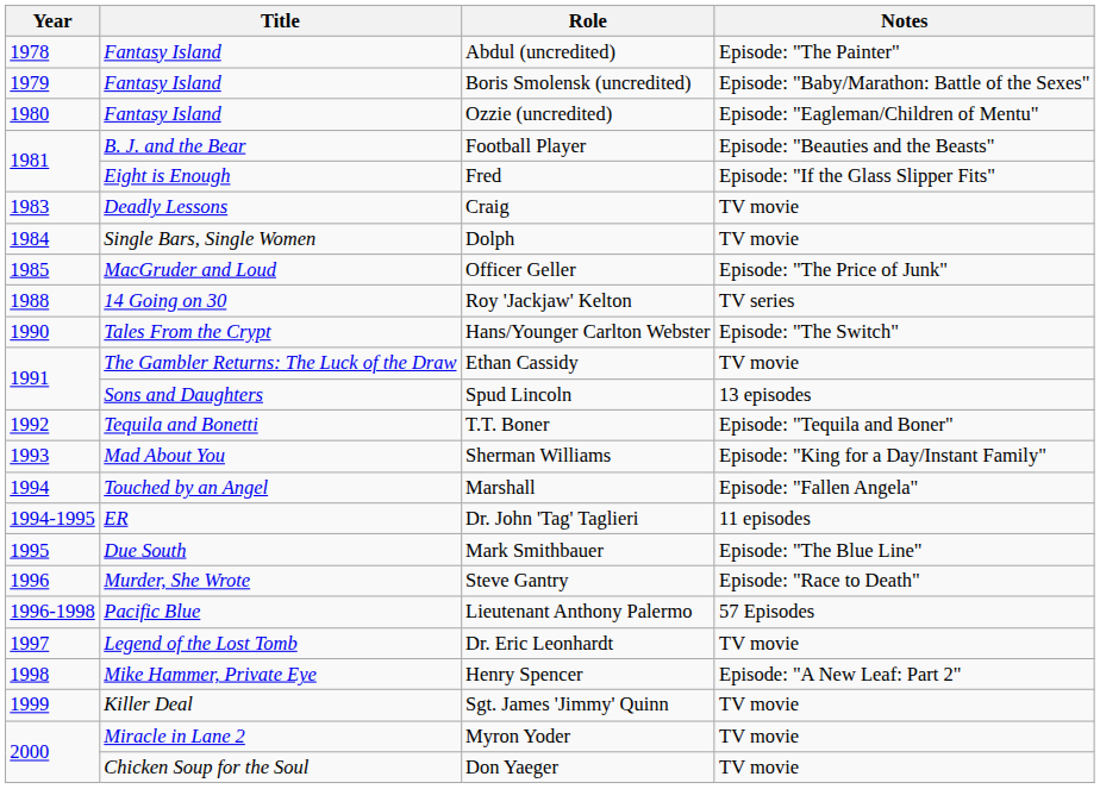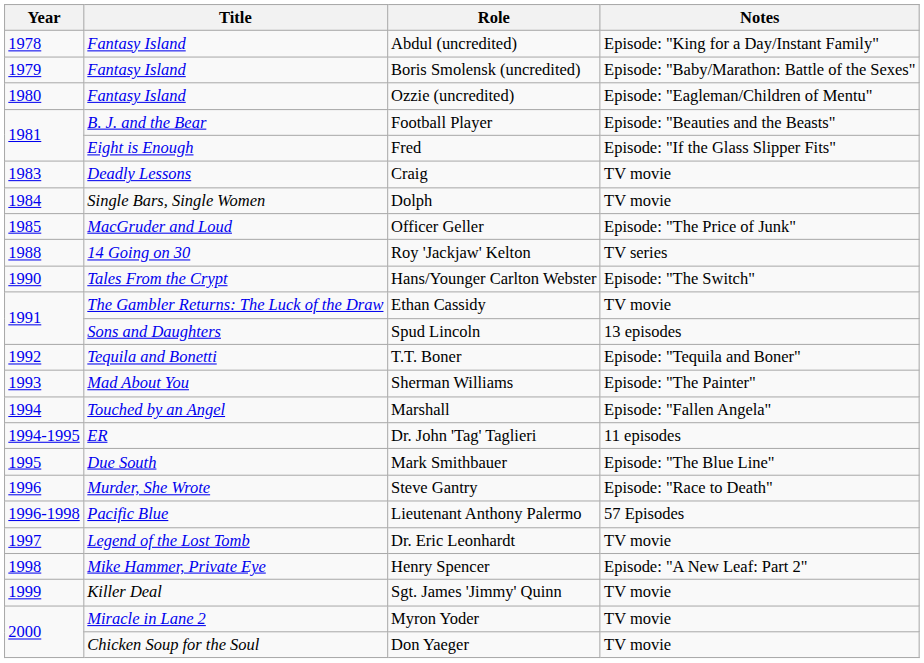Abdul (uncredited) | Notes: Episode: "The Painter" -> Episode: "King for a Day/Instant Family"
Sherman Williams | Notes: Episode: "King for a Day/Instant Family" -> Episode: "The Painter"
